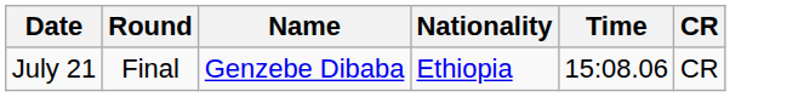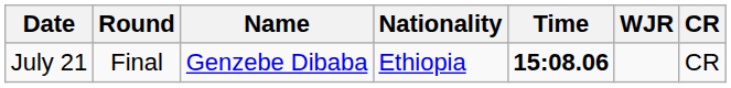+ column: WJR
July 21 | Time: normal -> bold
